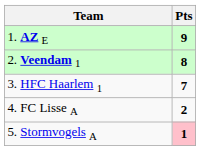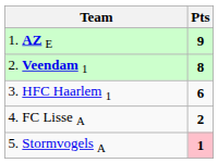3. HFC Haarlem 1 | Pts: 7 -> 6
